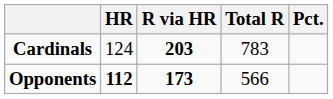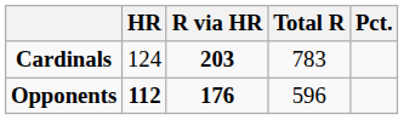Opponents | R via HR: 173 -> 176
Opponents | Total R: 566 -> 596
